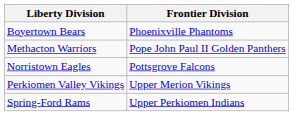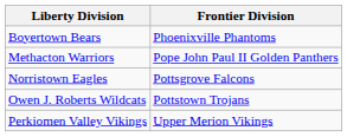+ row: Owen J. Roberts Wildcats | Pottstown Trojans
- row: Spring-Ford Rams | Upper Perkiomen Indians
